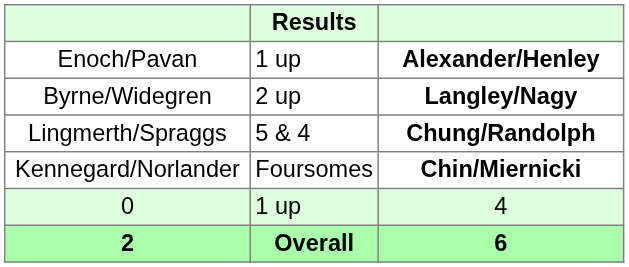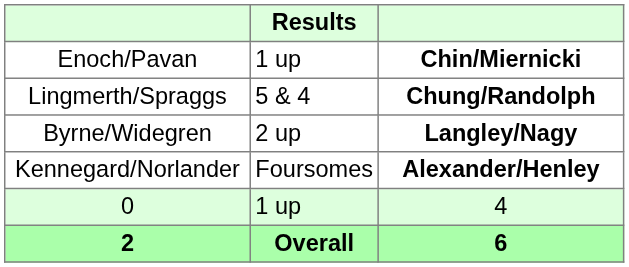Enoch/Pavan | column 3: Alexander/Henley -> Chin/Miernicki
rows swapped: Lingmerth/Spraggs <-> Byrne/Widegren
Kennegard/Norlander | column 3: Chin/Miernicki -> Alexander/Henley
